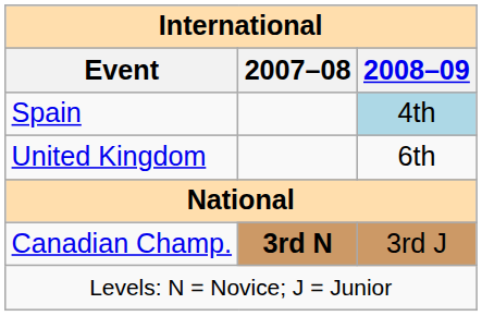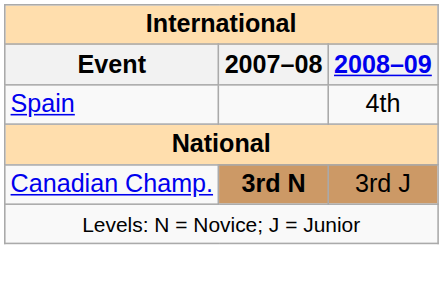Spain | 2008–09: lightblue background -> no background
- row: United Kingdom | 6th
